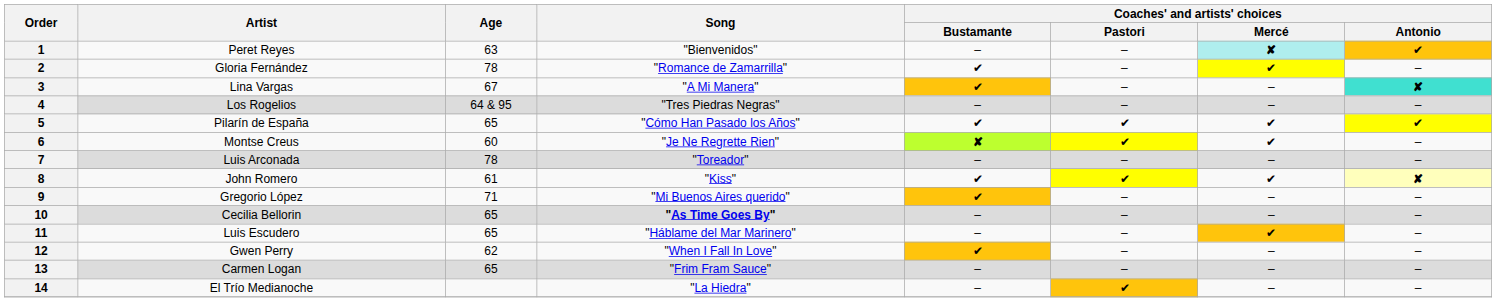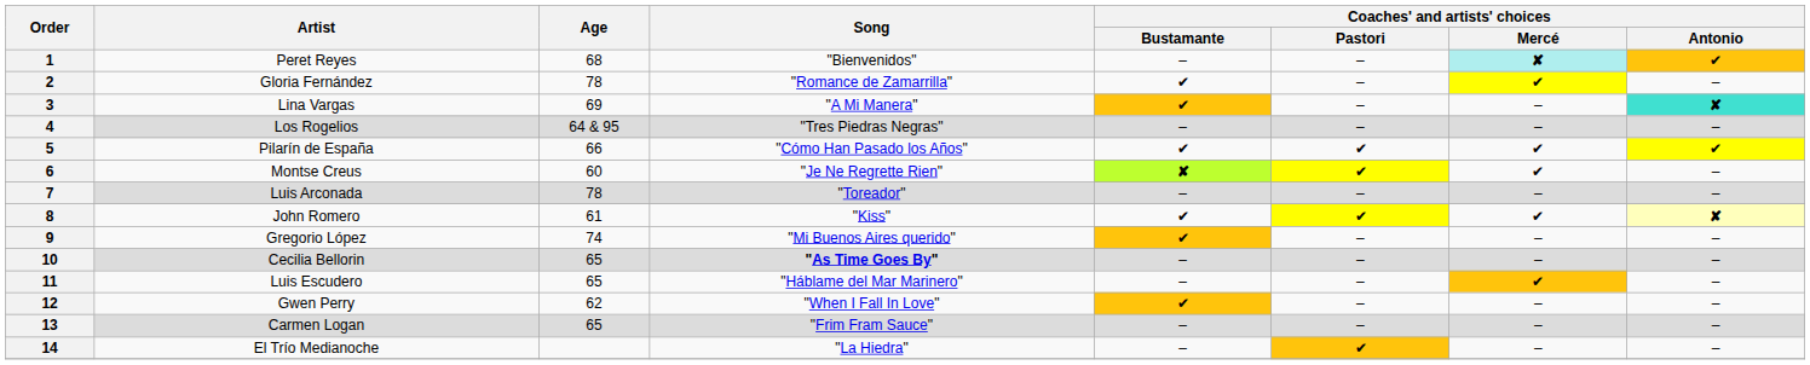1 | Age: 63 -> 68
3 | Age: 67 -> 69
5 | Age: 65 -> 66
9 | Age: 71 -> 74
